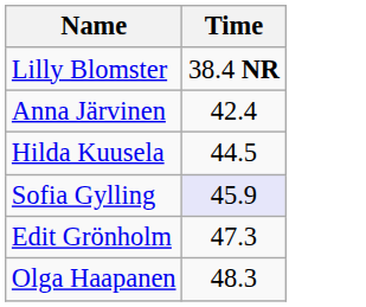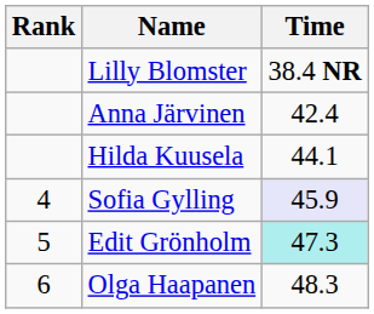+ column: Rank | 4 | 5 | 6
Hilda Kuusela | Time: 44.5 -> 44.1
Edit Grönholm | Time: no background -> paleturquoise background
